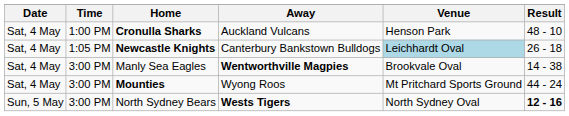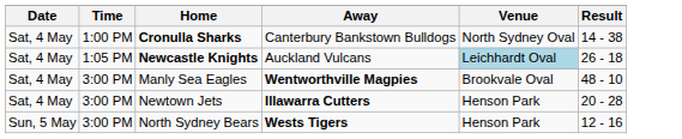Cronulla Sharks | Away: Auckland Vulcans -> Canterbury Bankstown Bulldogs
Cronulla Sharks | Venue: Henson Park -> North Sydney Oval
Cronulla Sharks | Result: 48 - 10 -> 14 - 38
Newcastle Knights | Away: Canterbury Bankstown Bulldogs -> Auckland Vulcans
Manly Sea Eagles | Result: 14 - 38 -> 48 - 10
+ row: Sat, 4 May | 3:00 PM | Newtown Jets | Illawarra Cutters | Henson Park | 20 - 28
- row: Sat, 4 May | 3:00 PM | Mounties | Wyong Roos | Mt Pritchard Sports Ground | 44 - 24
North Sydney Bears | Venue: North Sydney Oval -> Henson Park
North Sydney Bears | Result: bold -> normal
